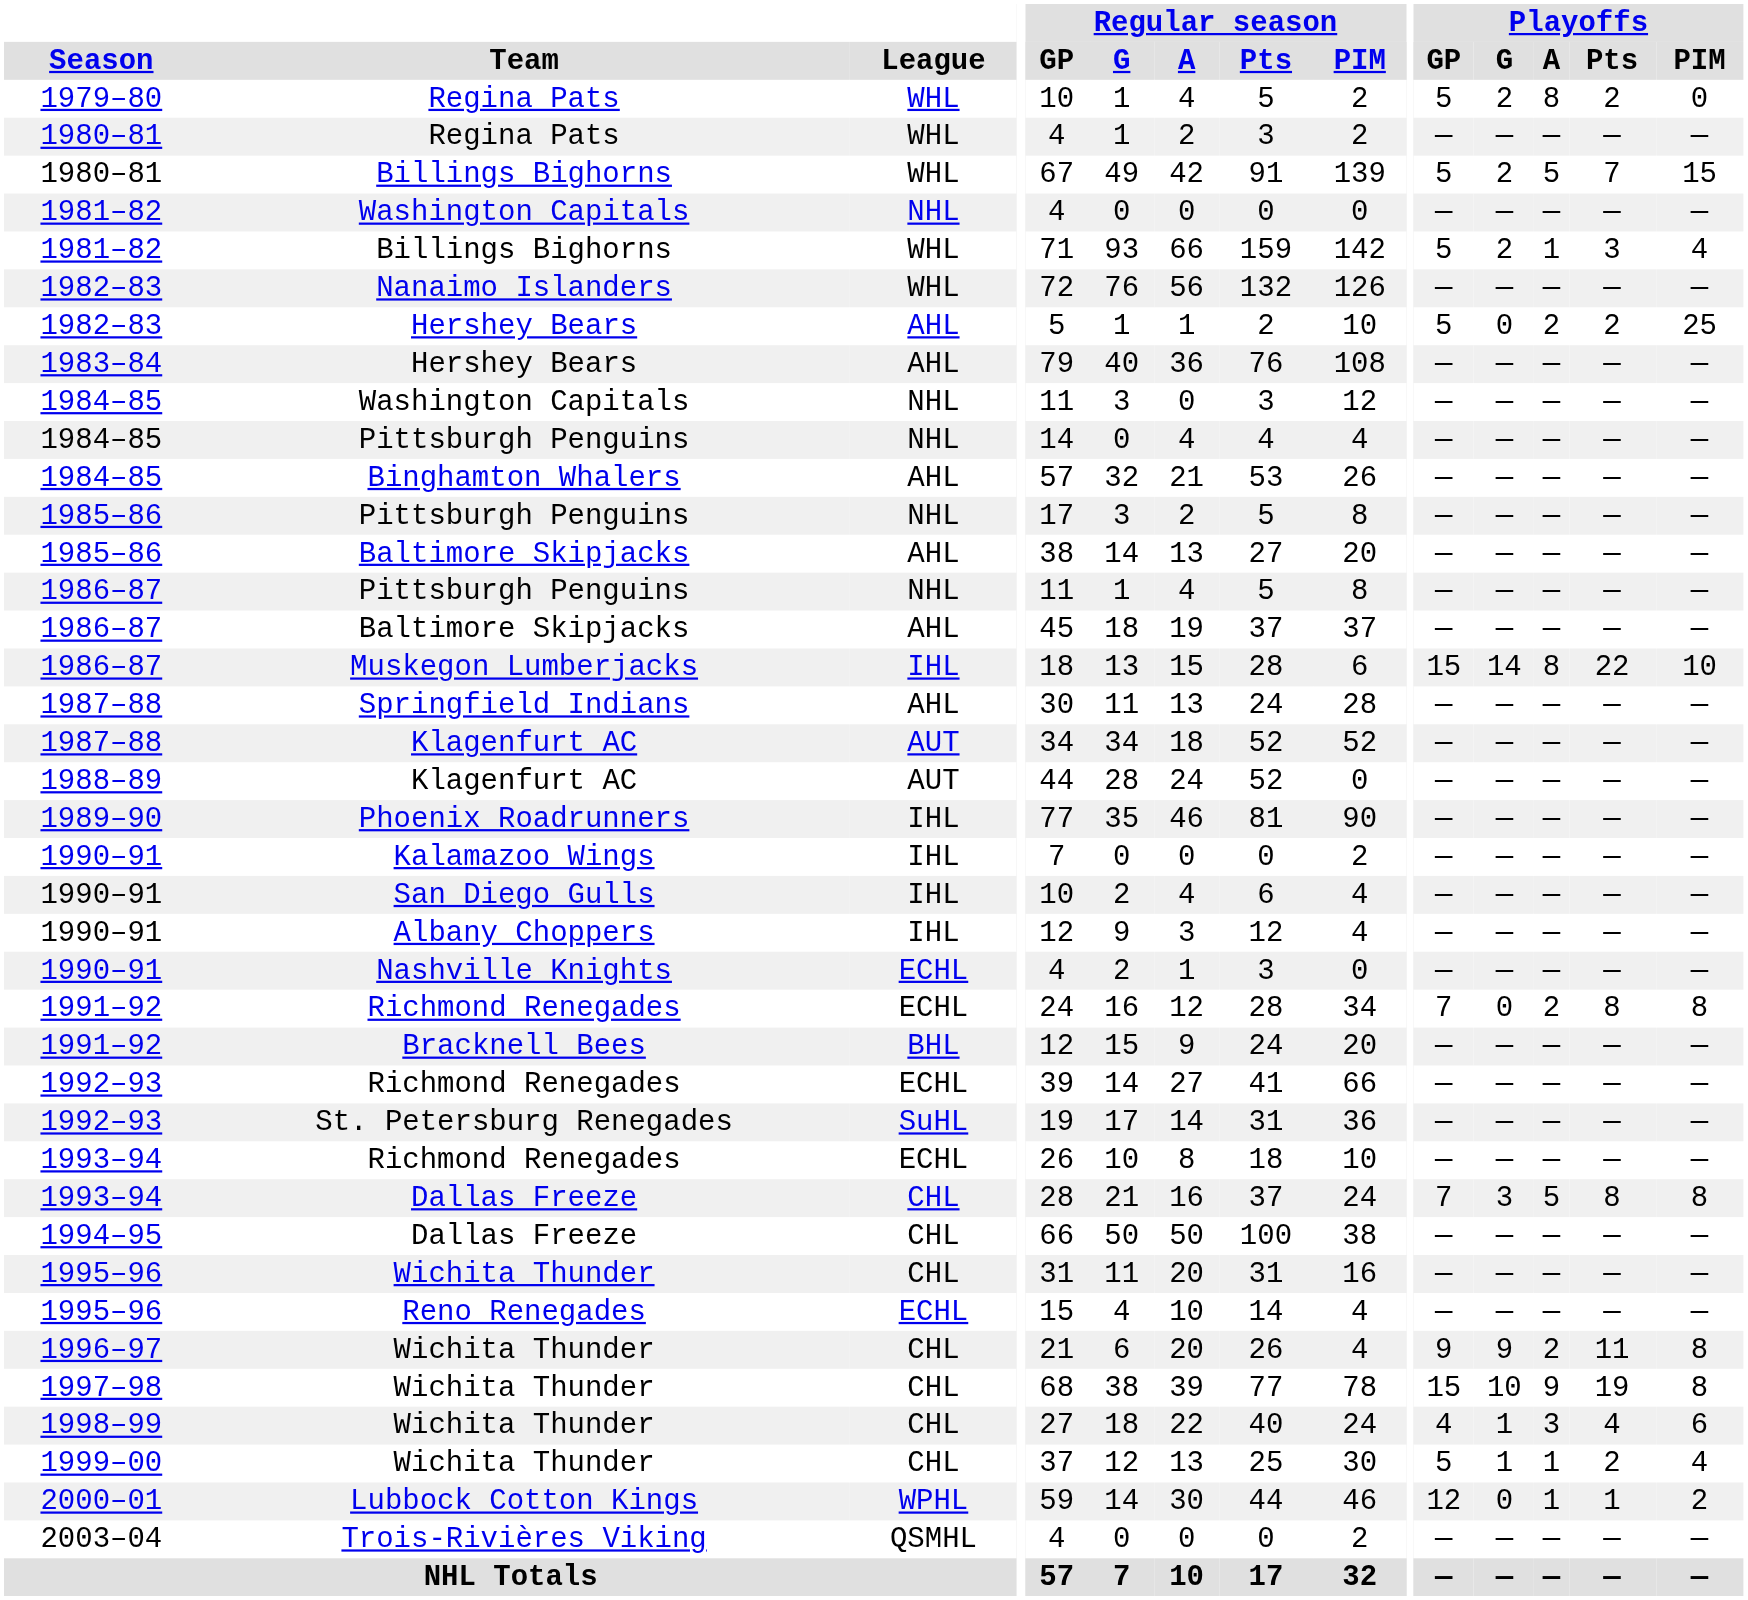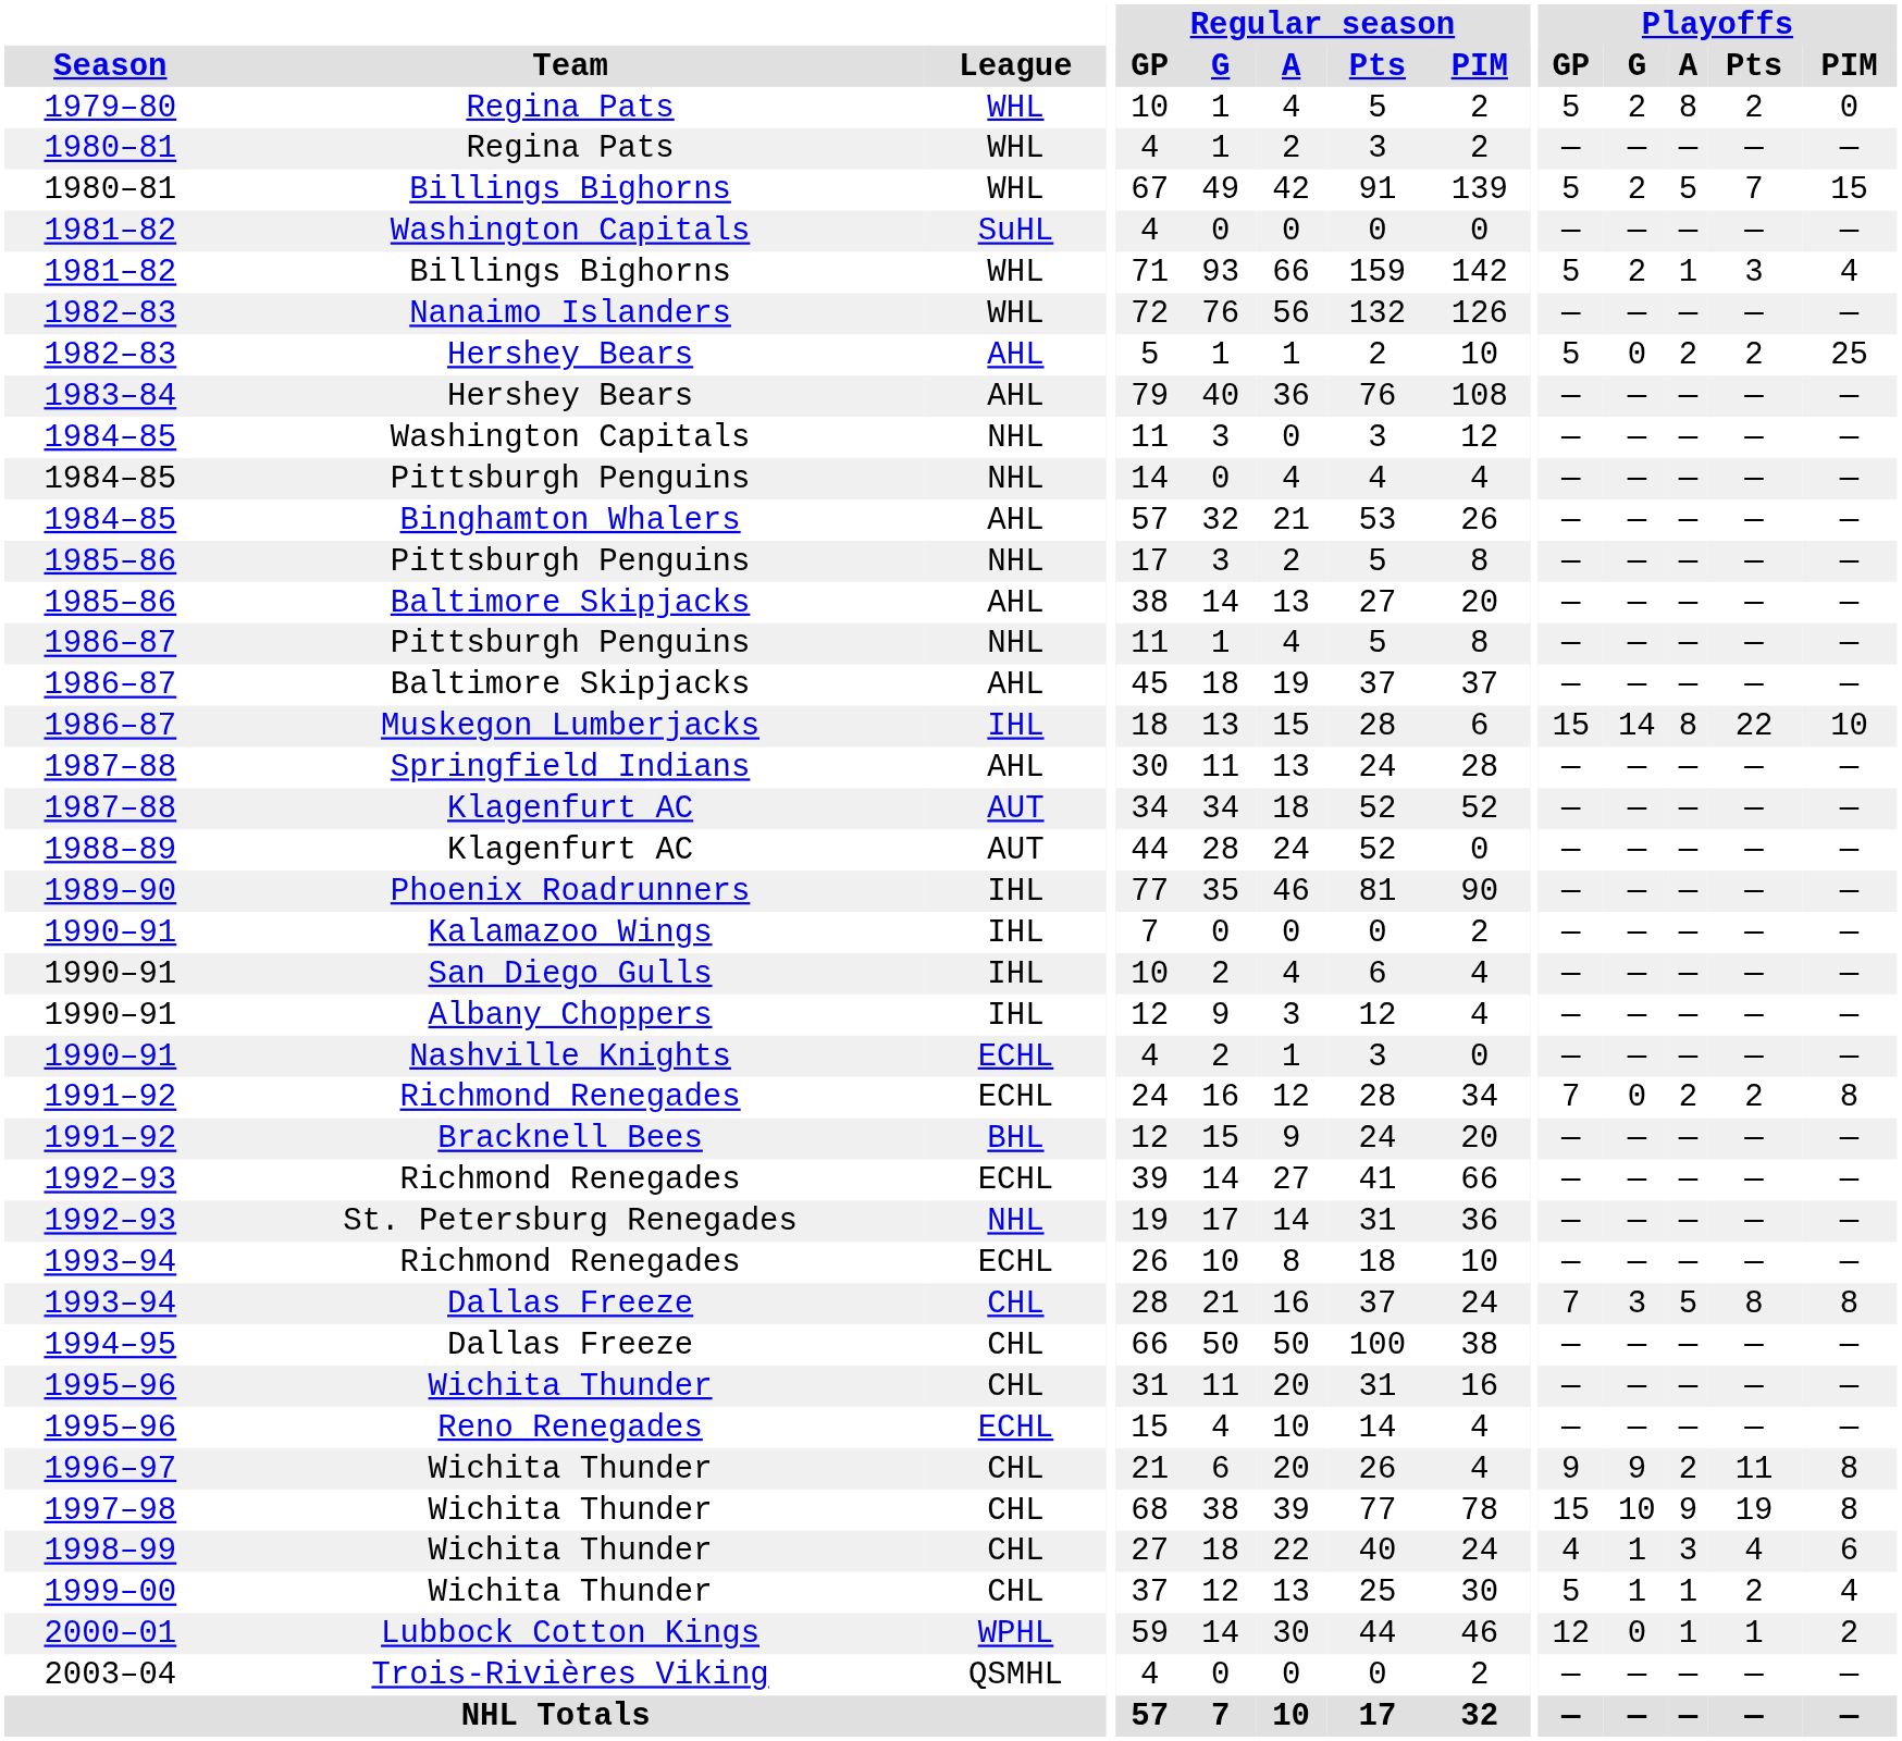1981–82 / Washington Capitals | League: NHL -> SuHL
1991–92 / Richmond Renegades | Playoffs / Pts: 8 -> 2
St. Petersburg Renegades | League: SuHL -> NHL
